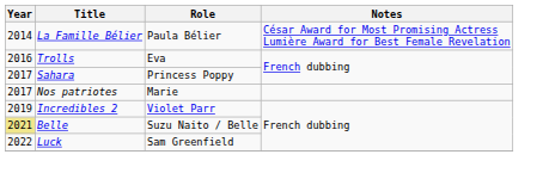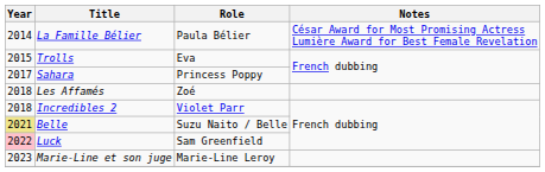Trolls | Year: 2016 -> 2015
- row: 2017 | Nos patriotes | Marie
+ row: 2018 | Les Affamés | Zoé
Incredibles 2 | Year: 2019 -> 2018
Luck | Year: no background -> pink background
+ row: 2023 | Marie-Line et son juge | Marie-Line Leroy
